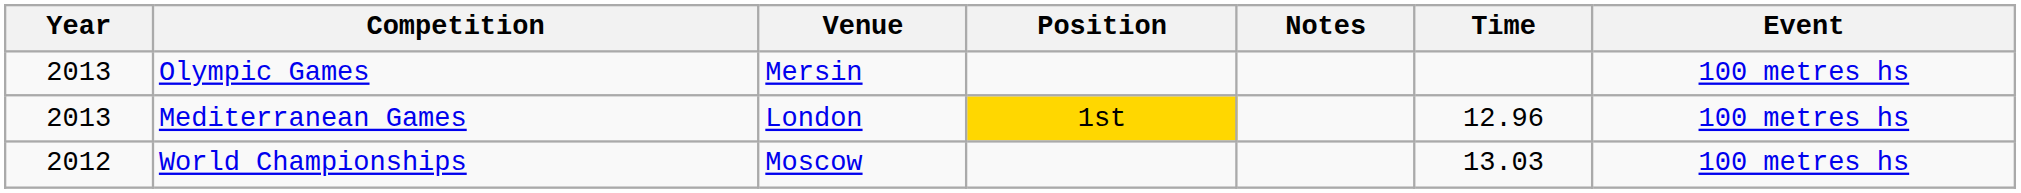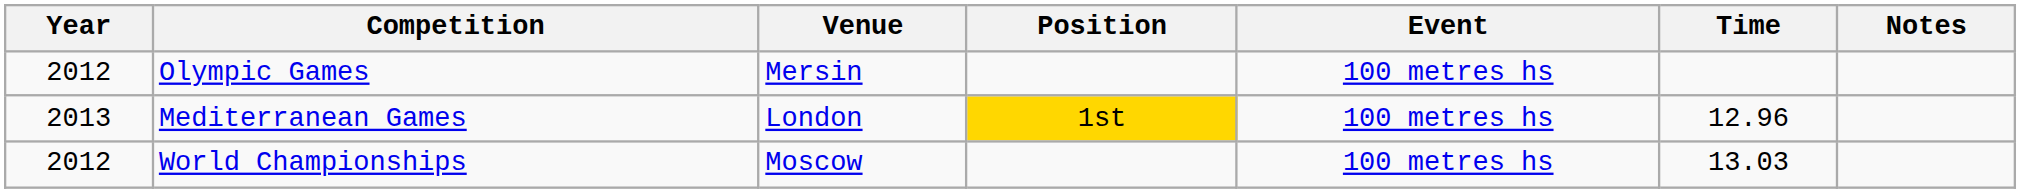columns swapped: Event <-> Notes
Olympic Games | Year: 2013 -> 2012
